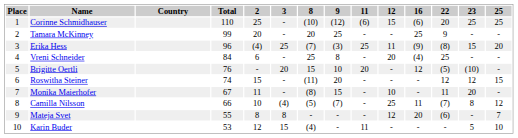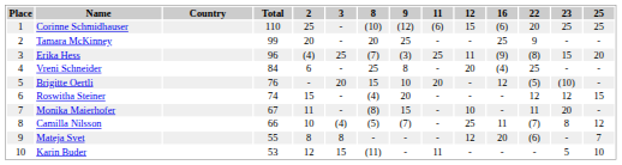Roswitha Steiner | 8: (11) -> (4)
Karin Buder | 8: (4) -> (11)
